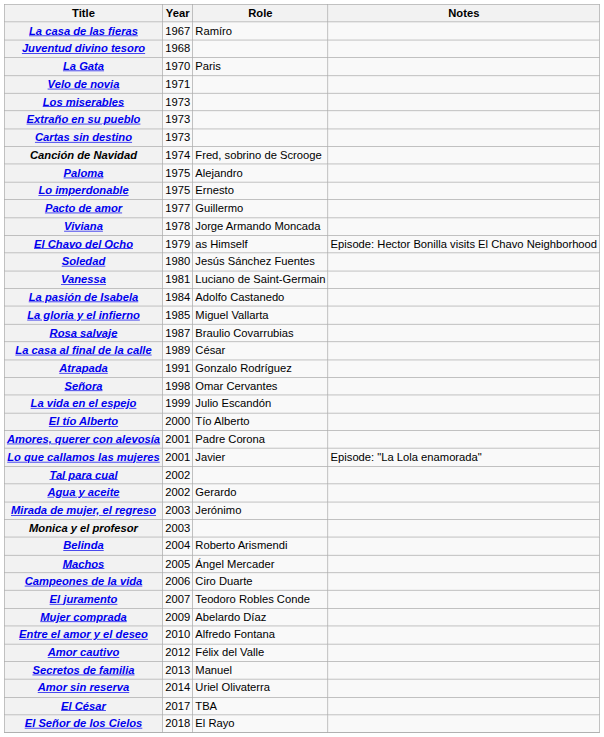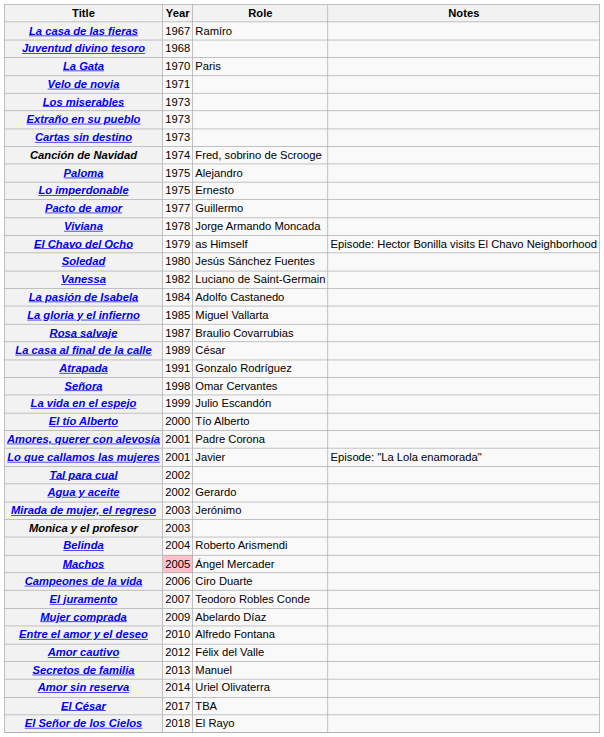Vanessa | Year: 1981 -> 1982
Machos | Year: no background -> pink background
